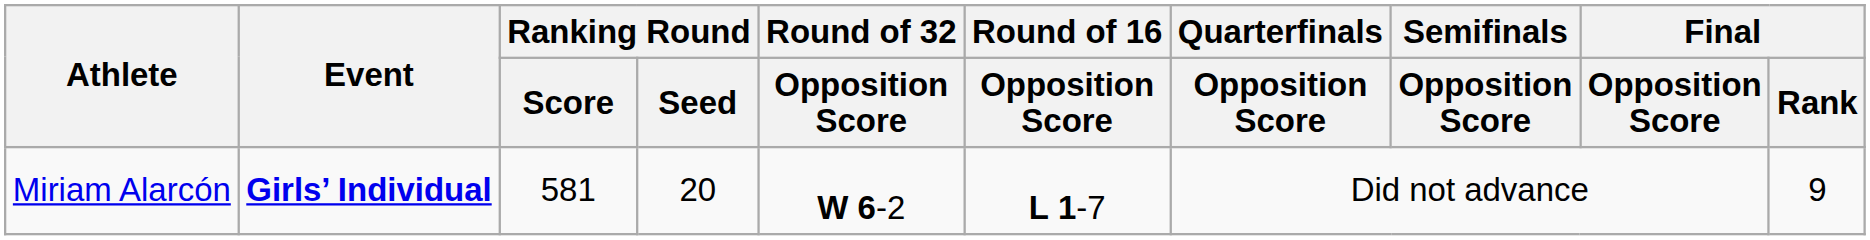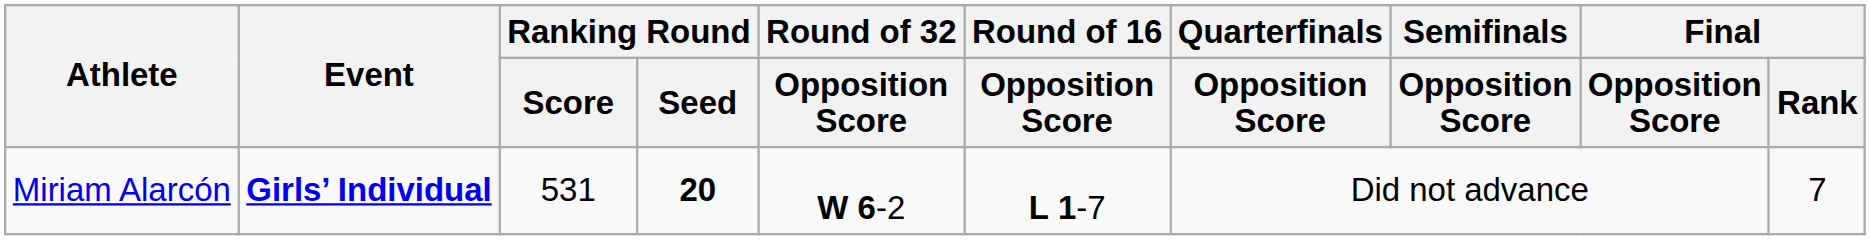Miriam Alarcón | Ranking Round / Score: 581 -> 531
Miriam Alarcón | Ranking Round / Seed: normal -> bold
Miriam Alarcón | Final / Rank: 9 -> 7
